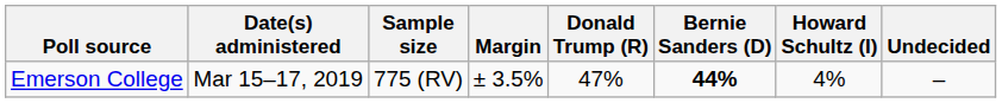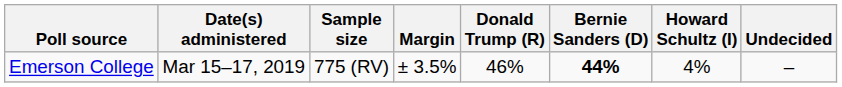Emerson College | Donald Trump (R): 47% -> 46%
